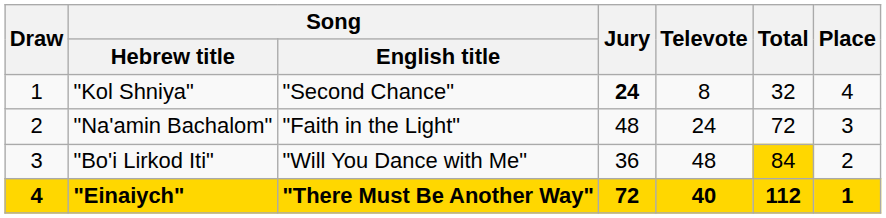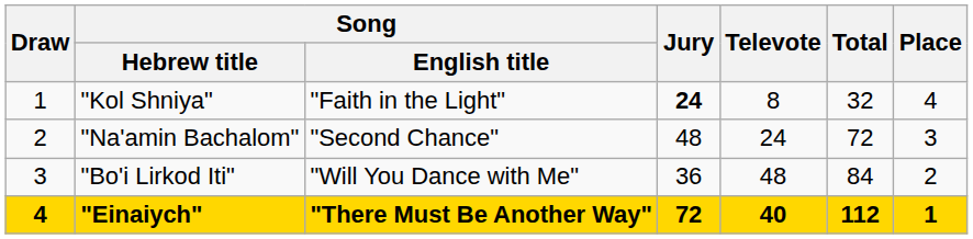"Kol Shniya" | Song / English title: "Second Chance" -> "Faith in the Light"
"Na'amin Bachalom" | Song / English title: "Faith in the Light" -> "Second Chance"
"Bo'i Lirkod Iti" | Total: gold background -> no background
